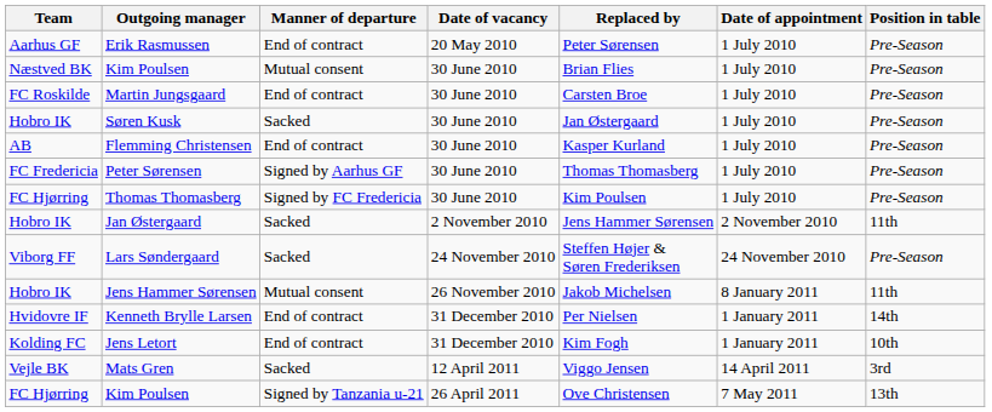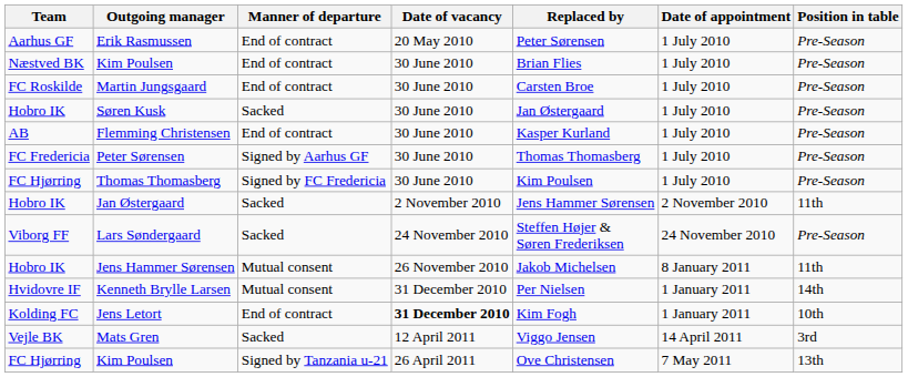Næstved BK / Kim Poulsen | Manner of departure: Mutual consent -> End of contract
Kenneth Brylle Larsen | Manner of departure: End of contract -> Mutual consent
Jens Letort | Date of vacancy: normal -> bold
